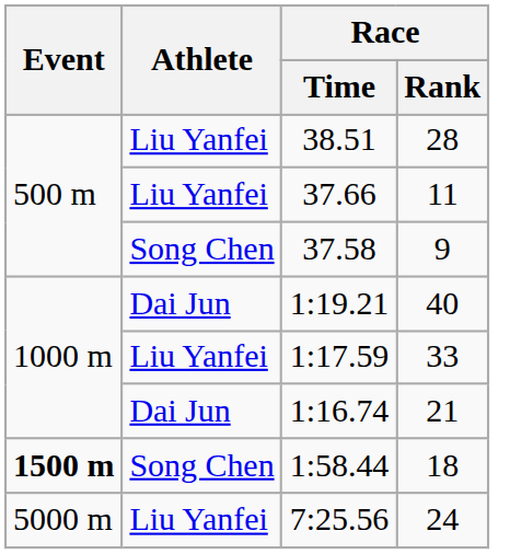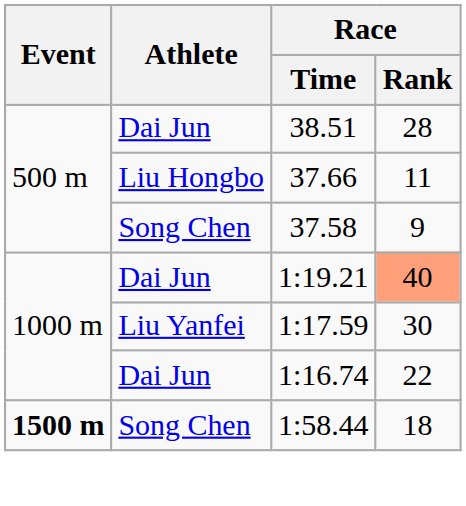38.51 | Athlete: Liu Yanfei -> Dai Jun
37.66 | Athlete: Liu Yanfei -> Liu Hongbo
1:19.21 | Race / Rank: no background -> lightsalmon background
1:17.59 | Race / Rank: 33 -> 30
1:16.74 | Race / Rank: 21 -> 22
- row: 5000 m | Liu Yanfei | 7:25.56 | 24
